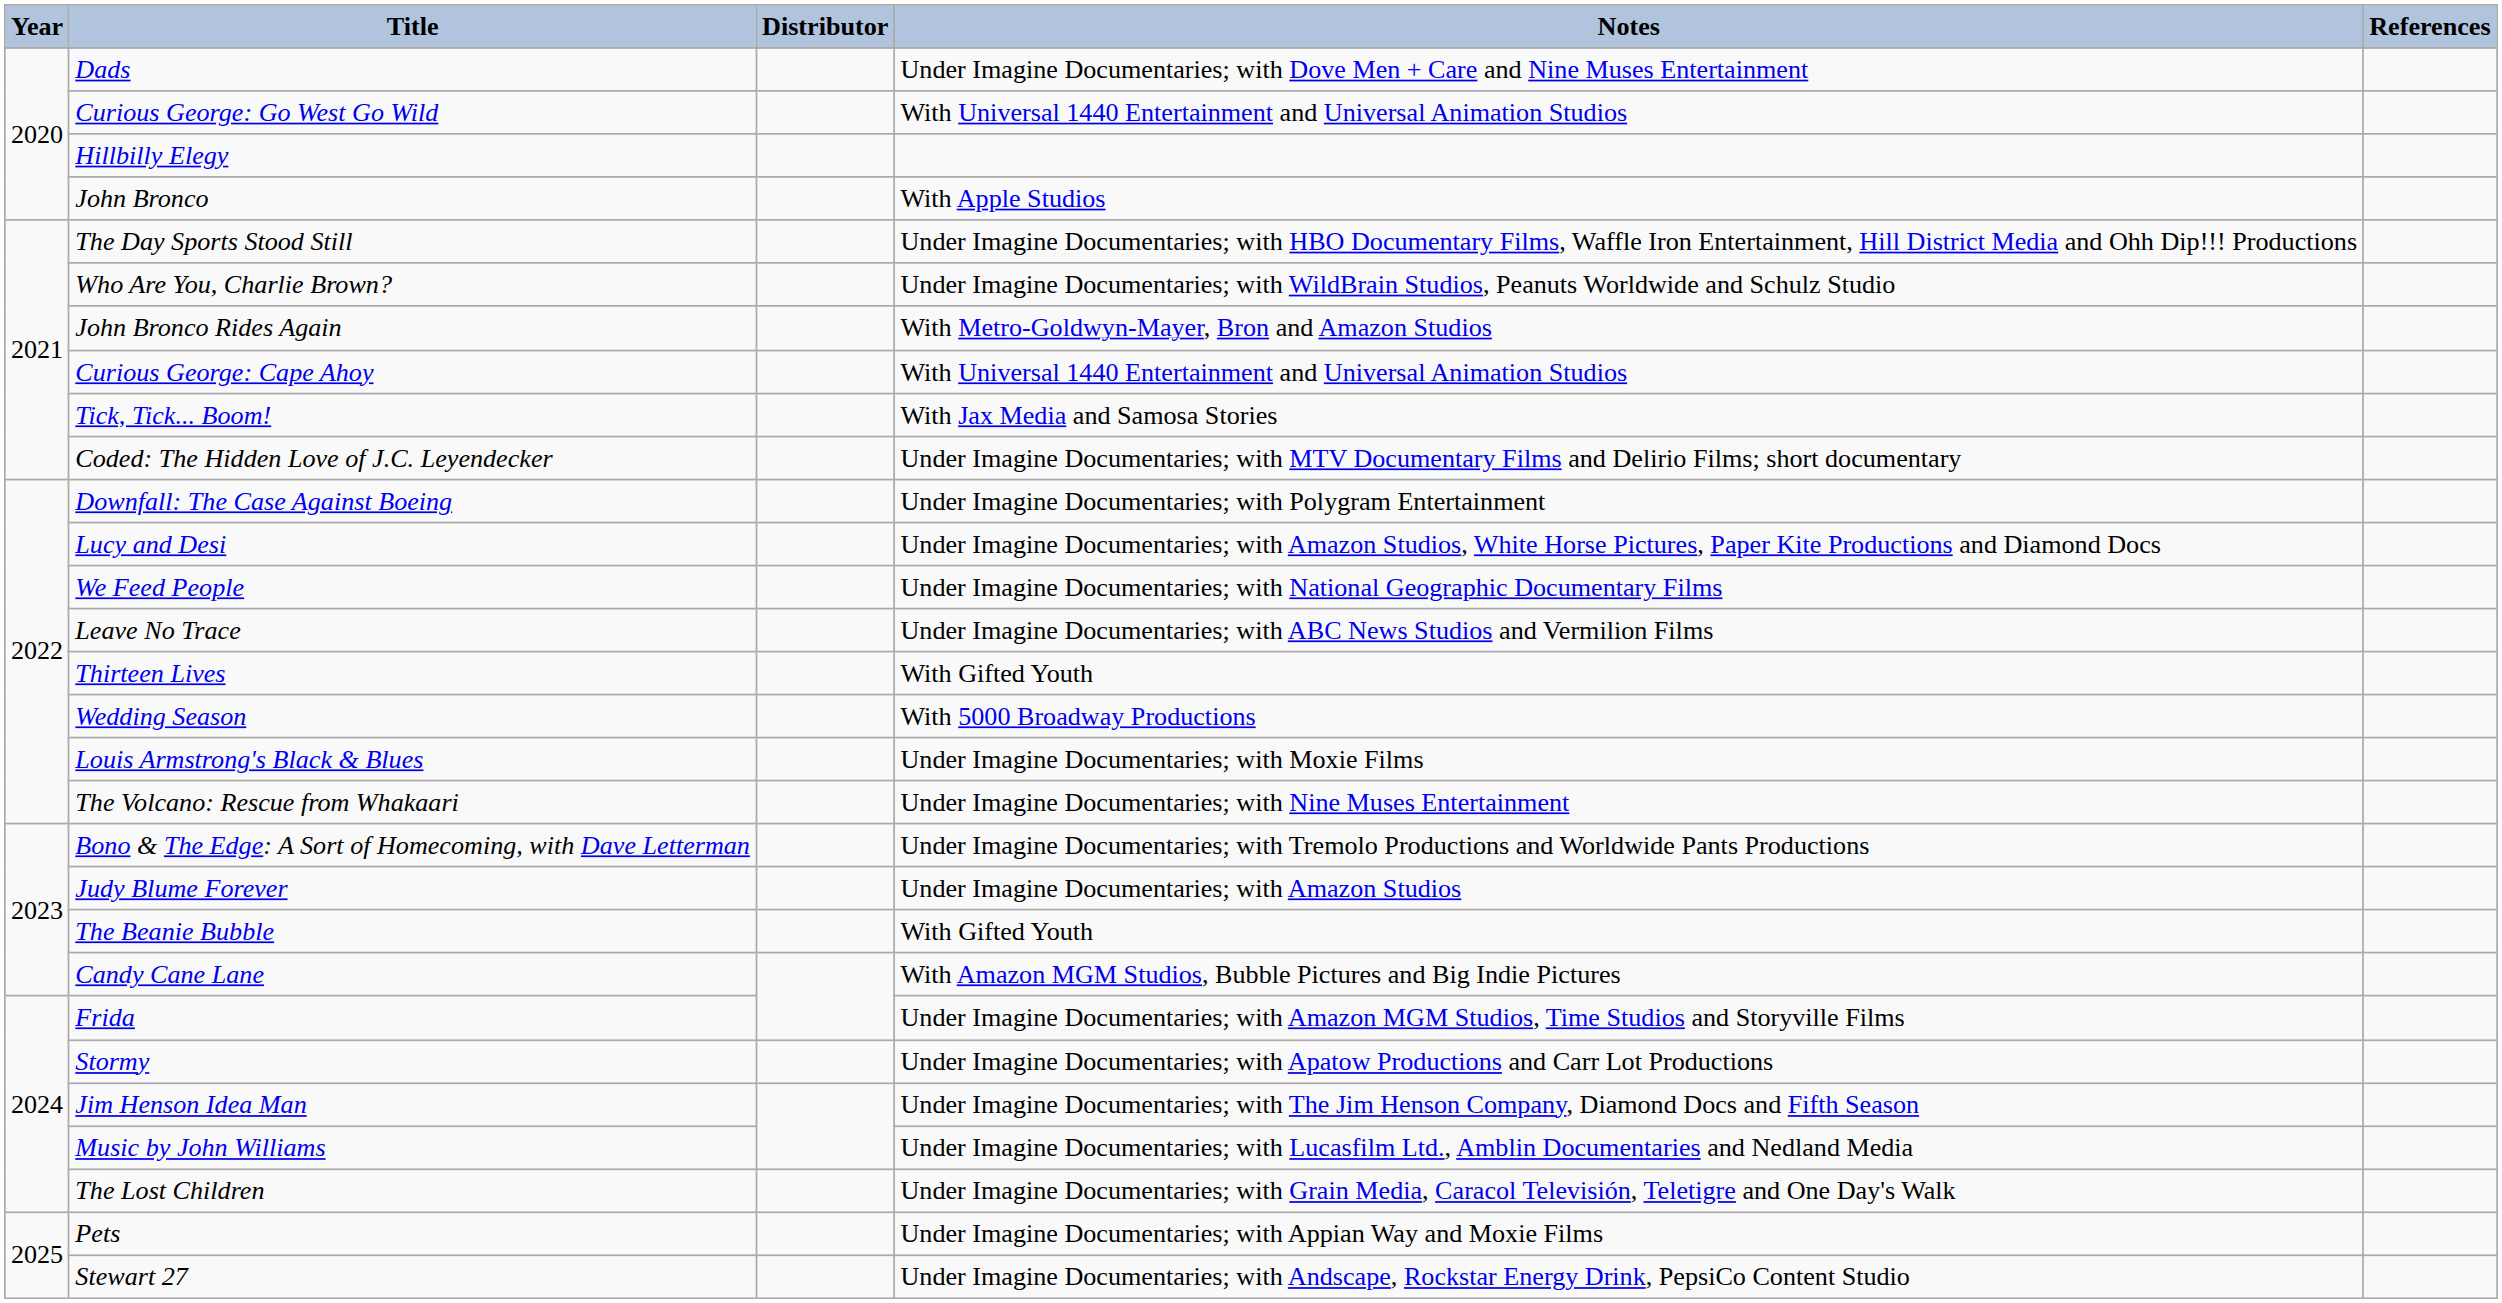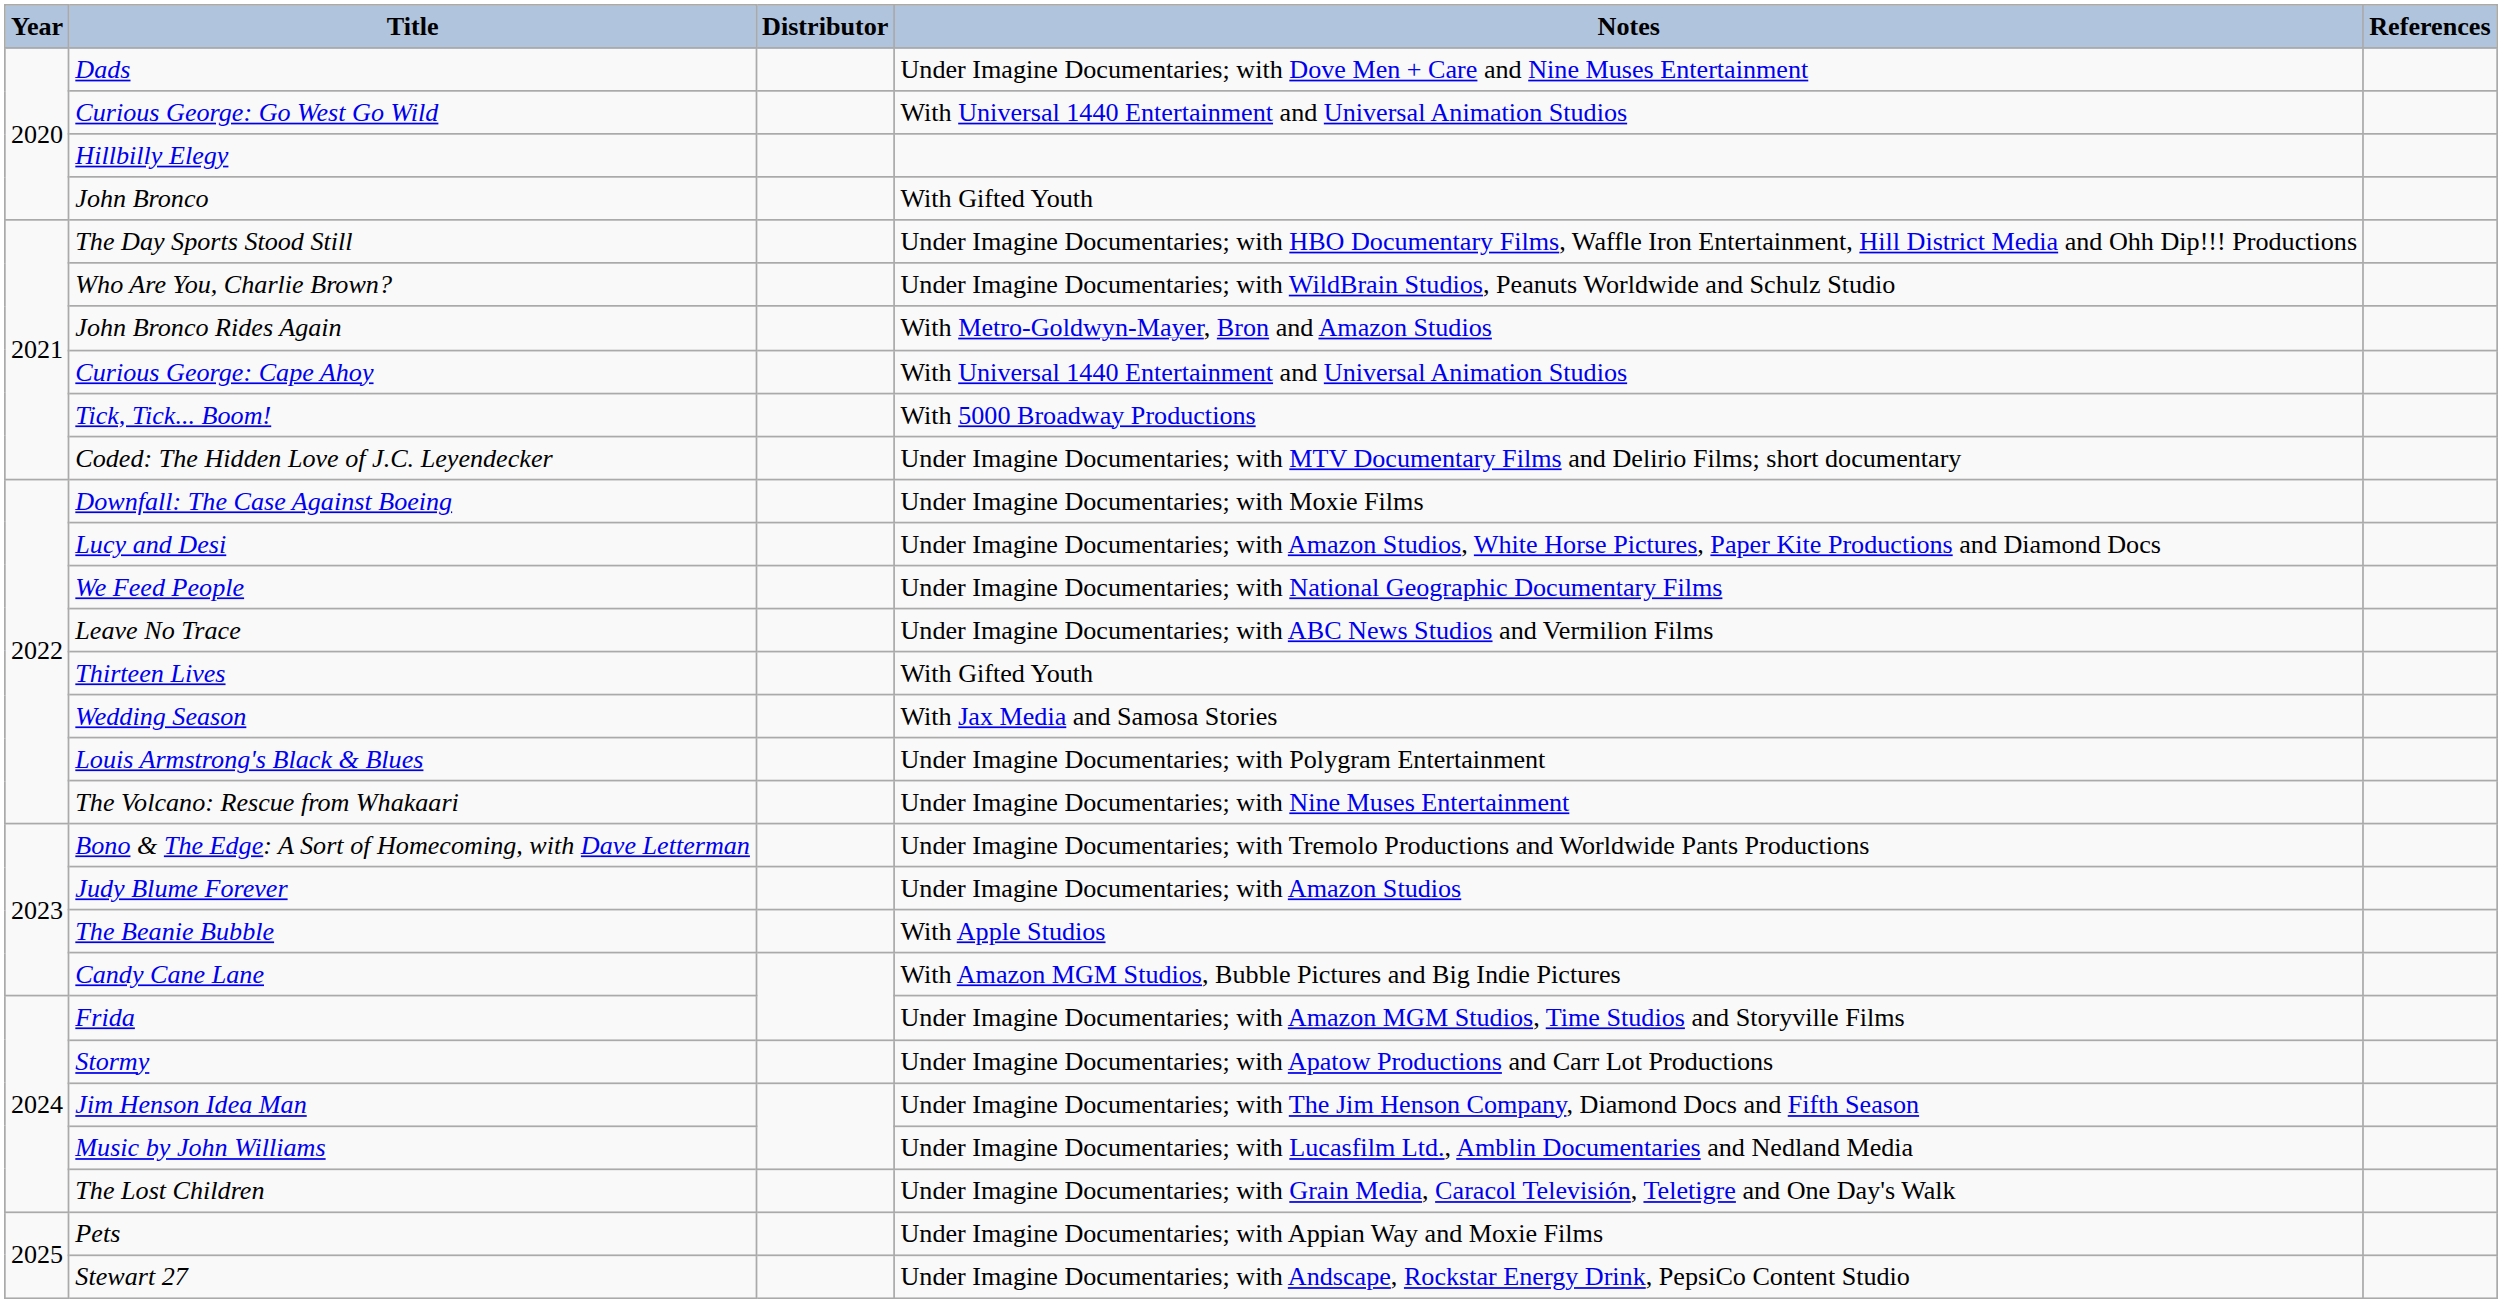John Bronco | Notes: With Apple Studios -> With Gifted Youth
Tick, Tick... Boom! | Notes: With Jax Media and Samosa Stories -> With 5000 Broadway Productions
Downfall: The Case Against Boeing | Notes: Under Imagine Documentaries; with Polygram Entertainment -> Under Imagine Documentaries; with Moxie Films
Wedding Season | Notes: With 5000 Broadway Productions -> With Jax Media and Samosa Stories
Louis Armstrong's Black & Blues | Notes: Under Imagine Documentaries; with Moxie Films -> Under Imagine Documentaries; with Polygram Entertainment
The Beanie Bubble | Notes: With Gifted Youth -> With Apple Studios
